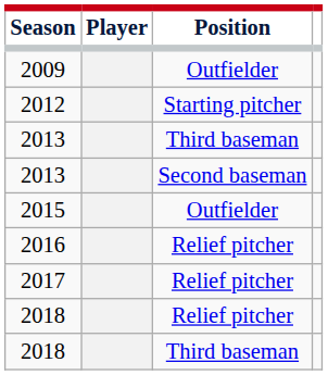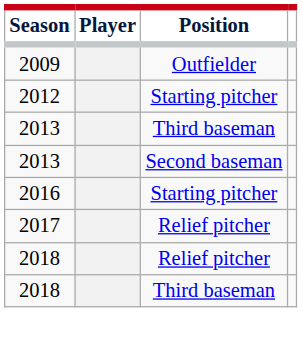- row: 2015 | Outfielder
- row: 2016 | Relief pitcher
+ row: 2016 | Starting pitcher
